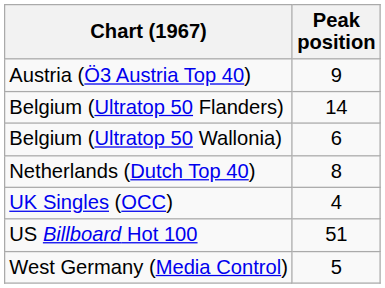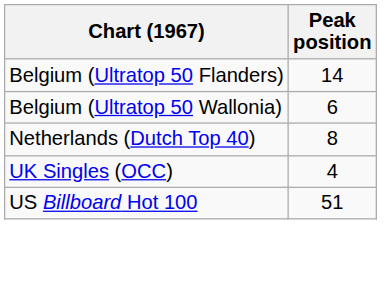- row: Austria (Ö3 Austria Top 40) | 9
- row: West Germany (Media Control) | 5
